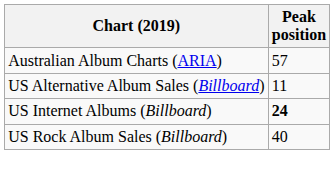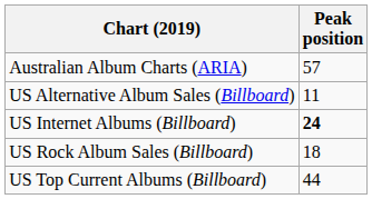US Rock Album Sales (Billboard) | Peak position: 40 -> 18
+ row: US Top Current Albums (Billboard) | 44
